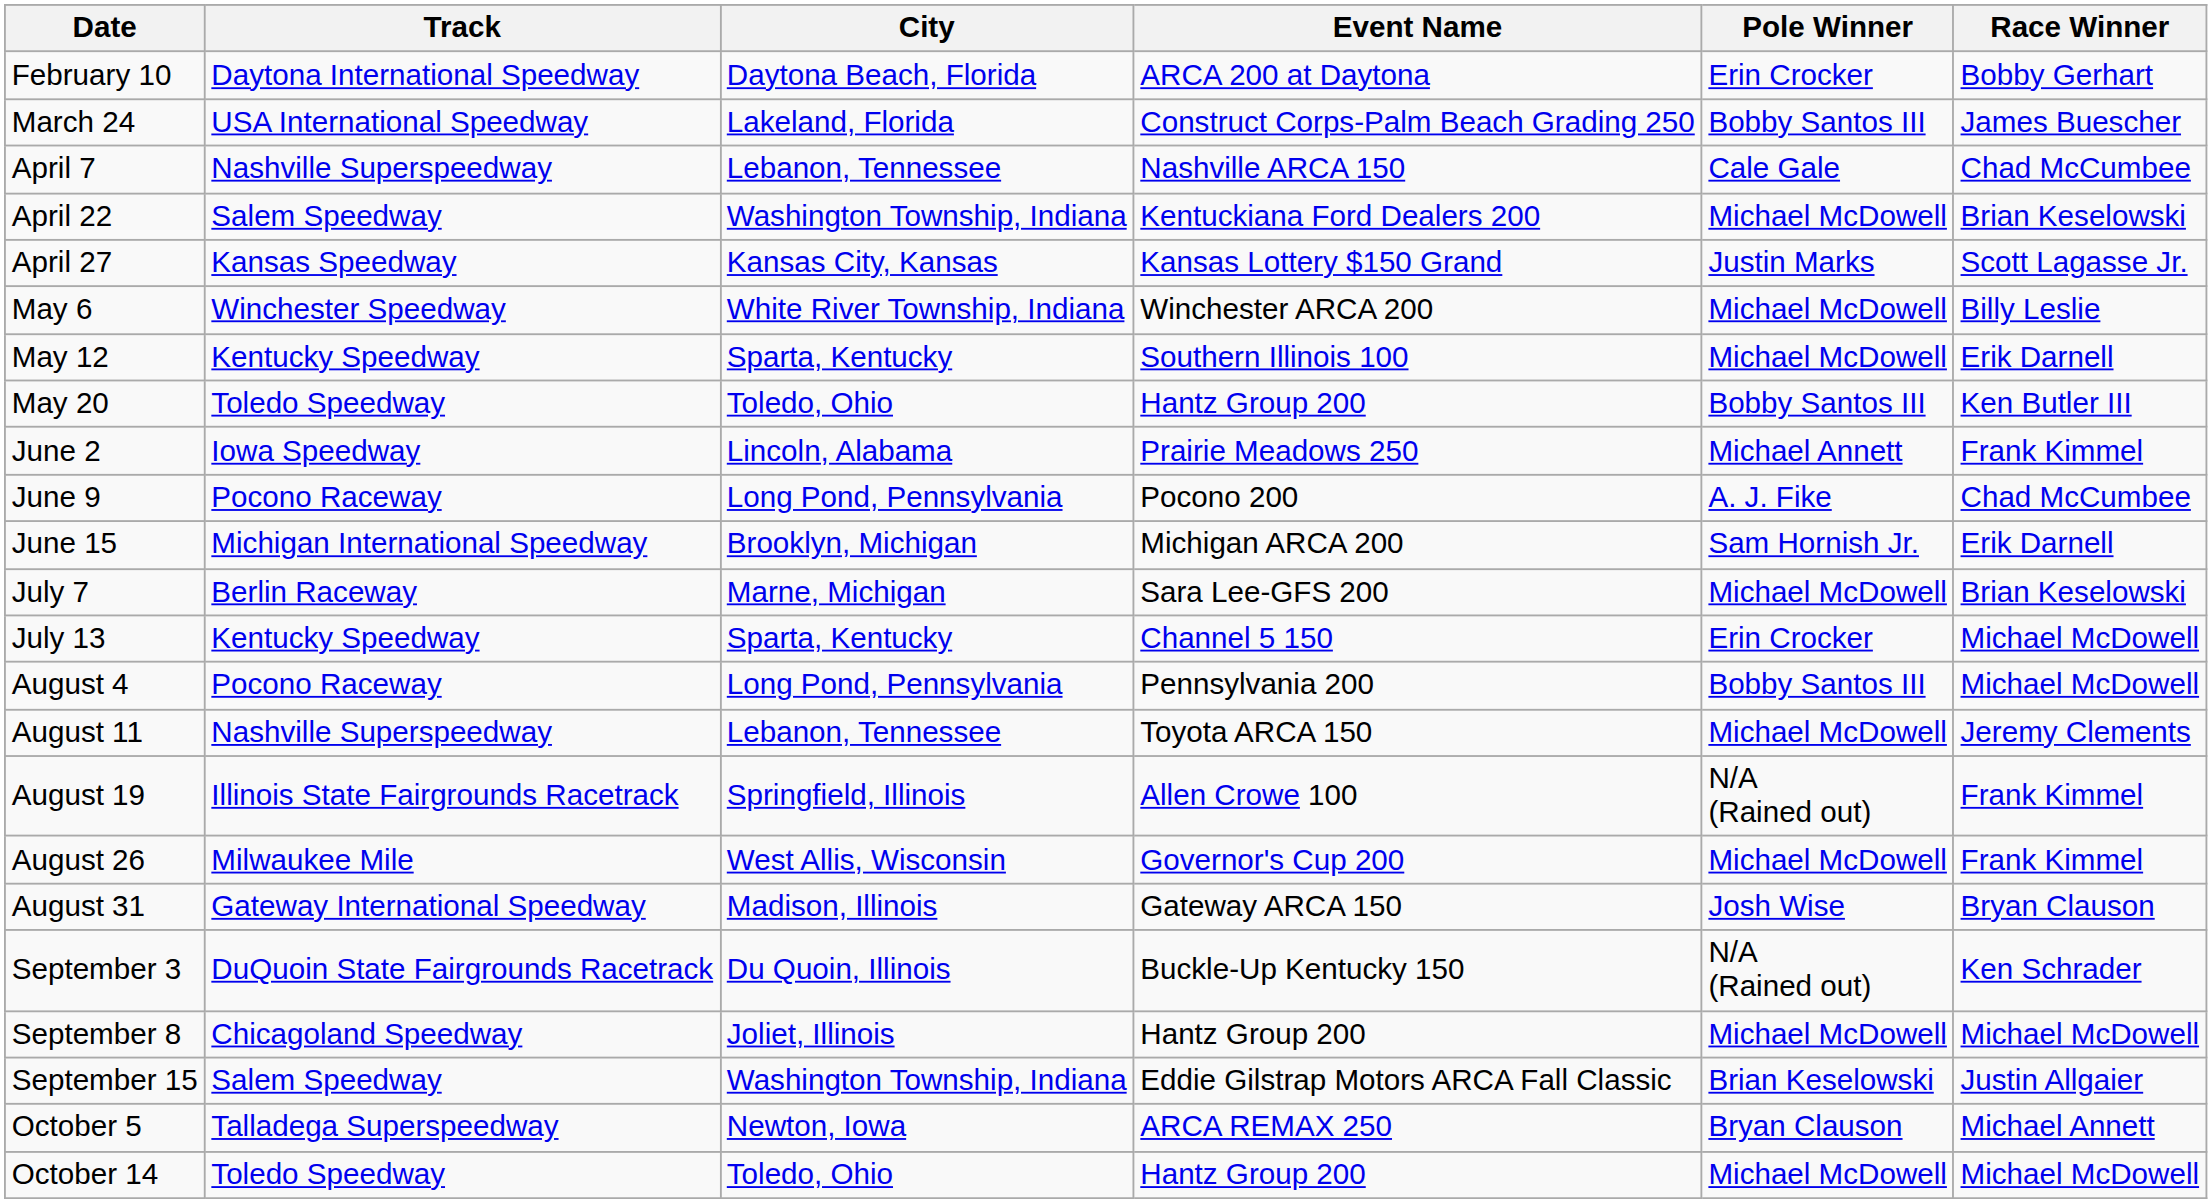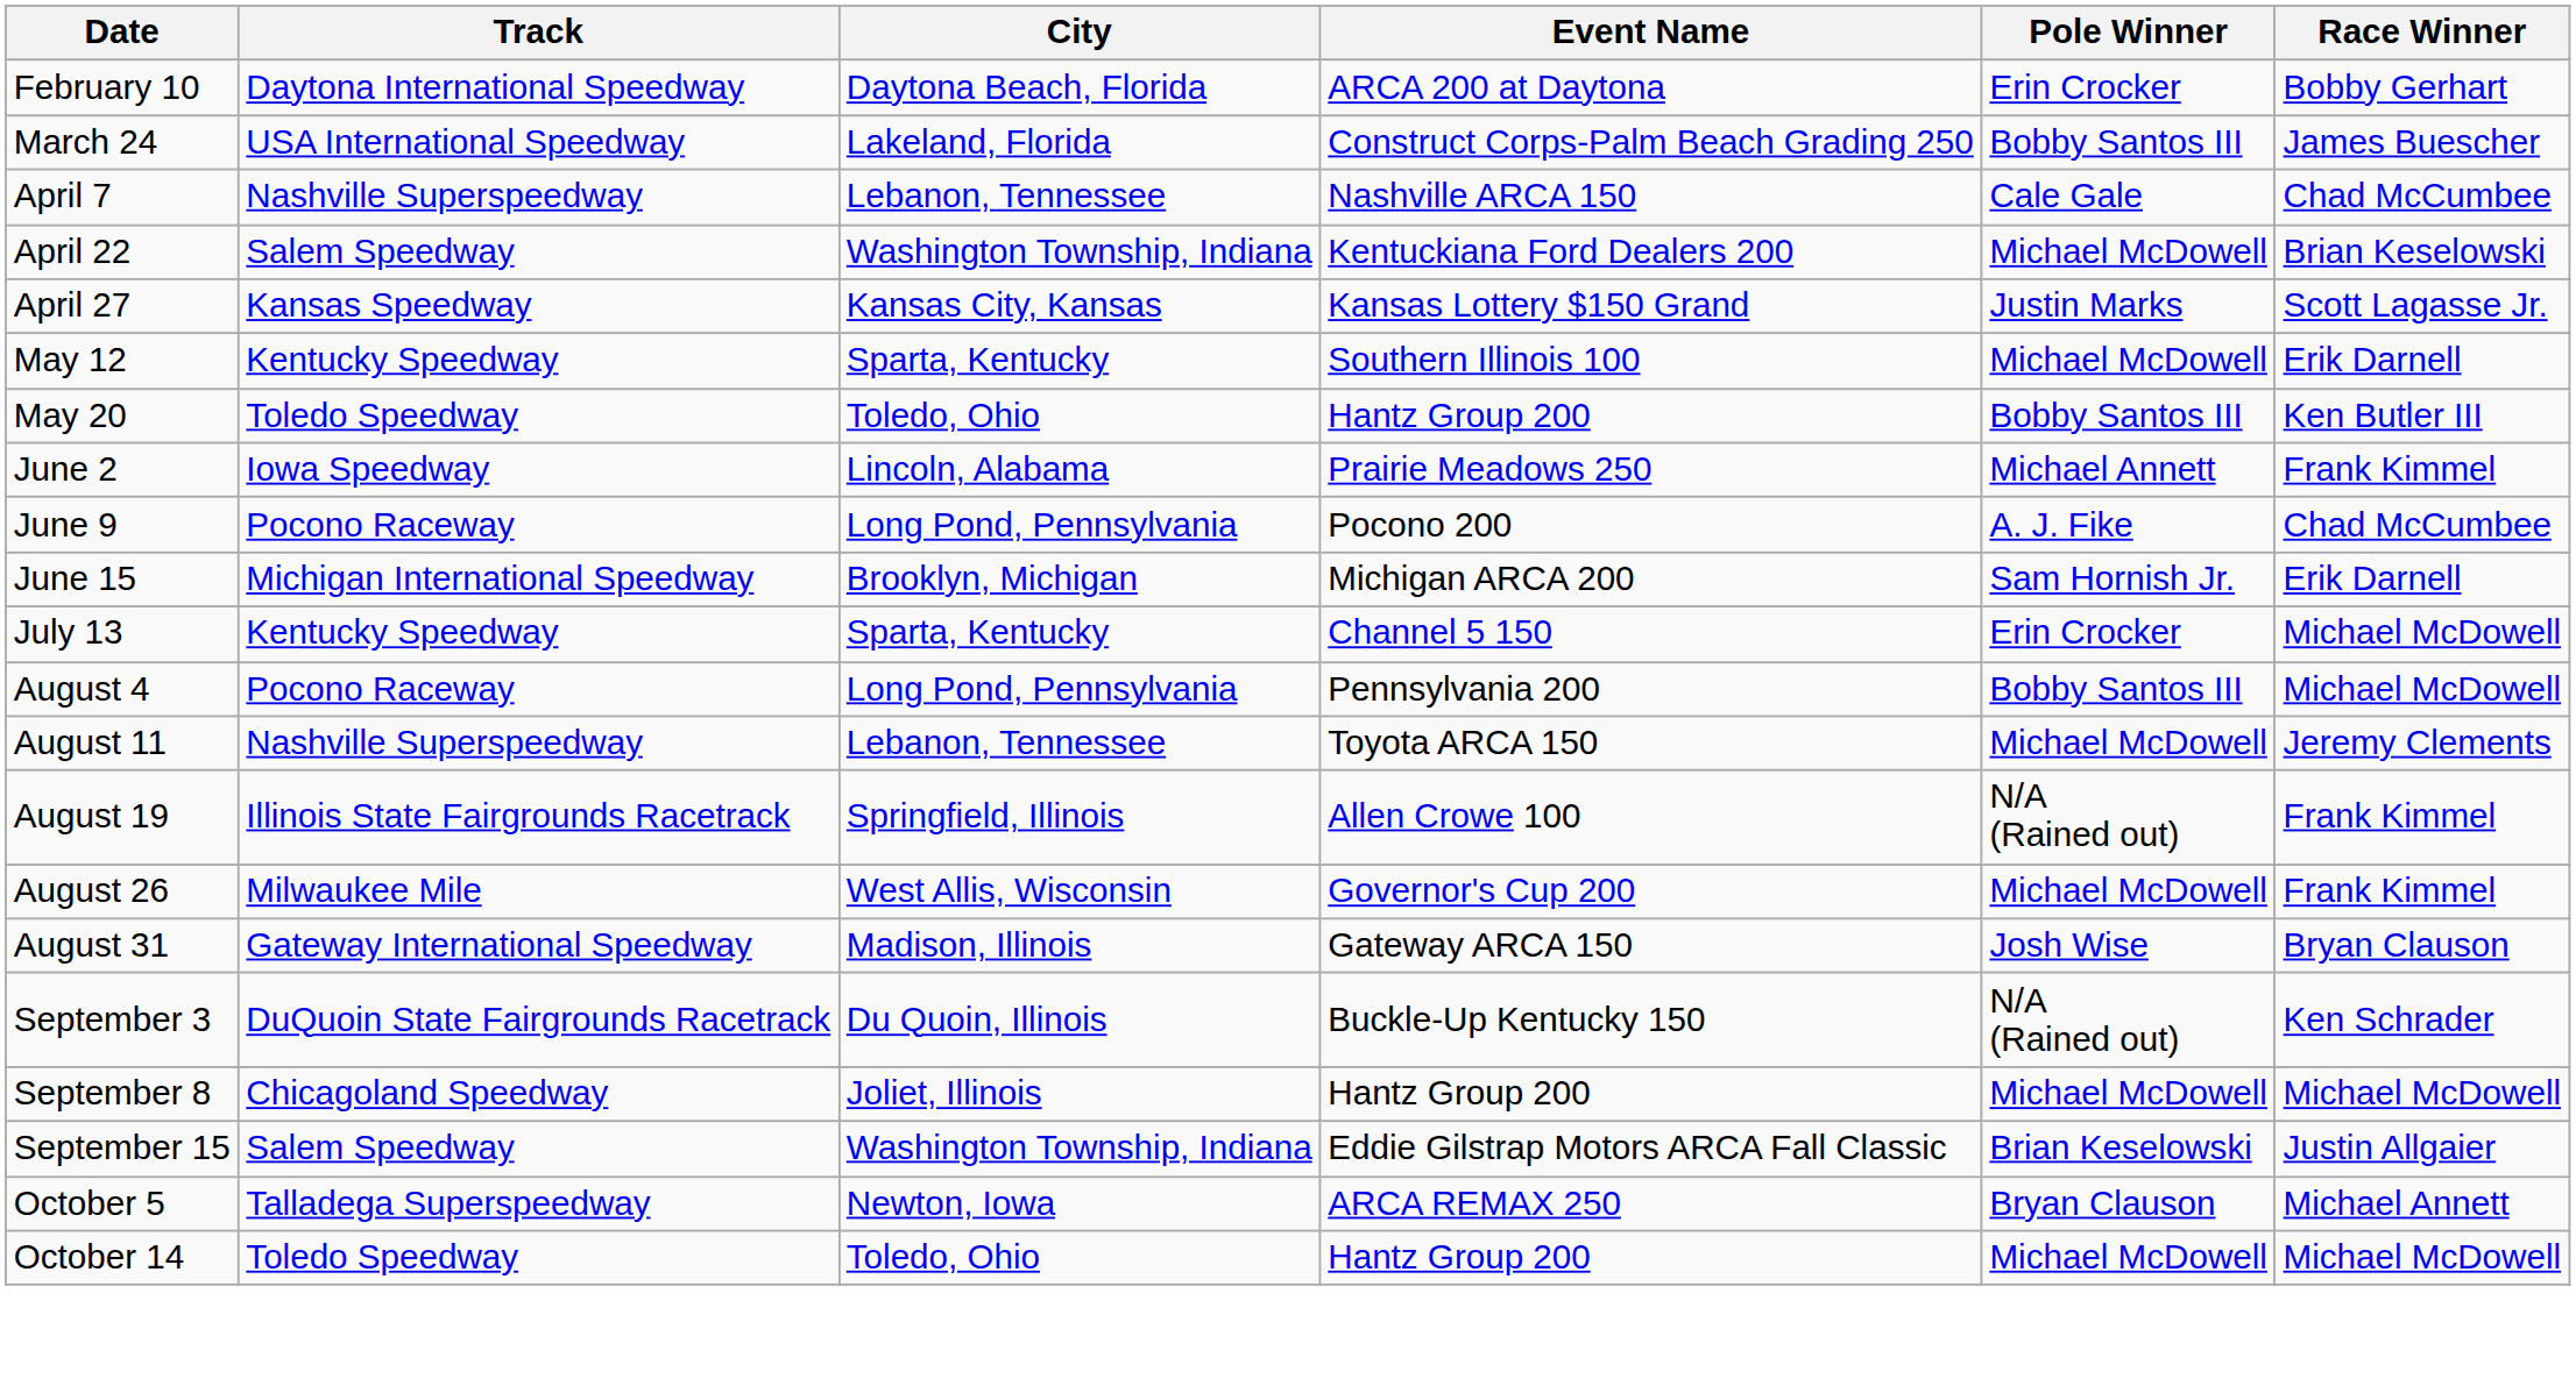- row: May 6 | Winchester Speedway | White River Township, Indiana | Winchester ARCA 200 | Michael McDowell | Billy Leslie
- row: July 7 | Berlin Raceway | Marne, Michigan | Sara Lee-GFS 200 | Michael McDowell | Brian Keselowski
